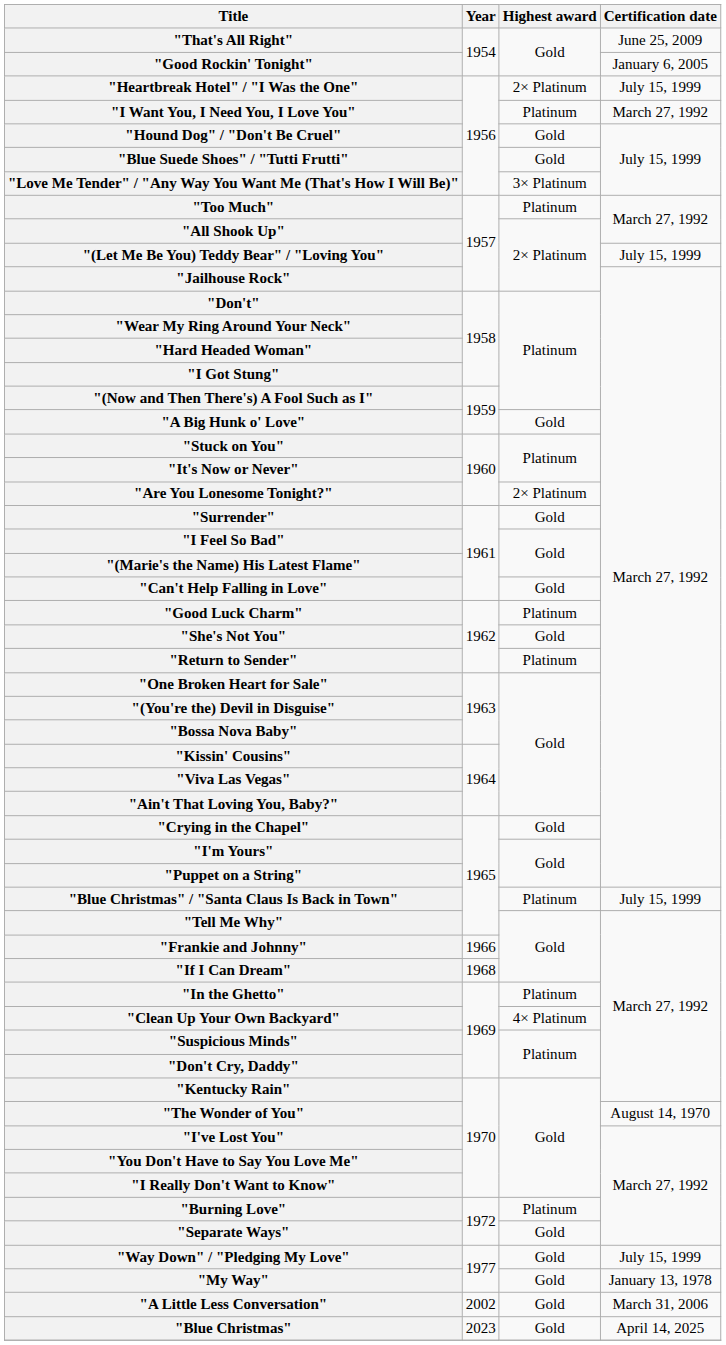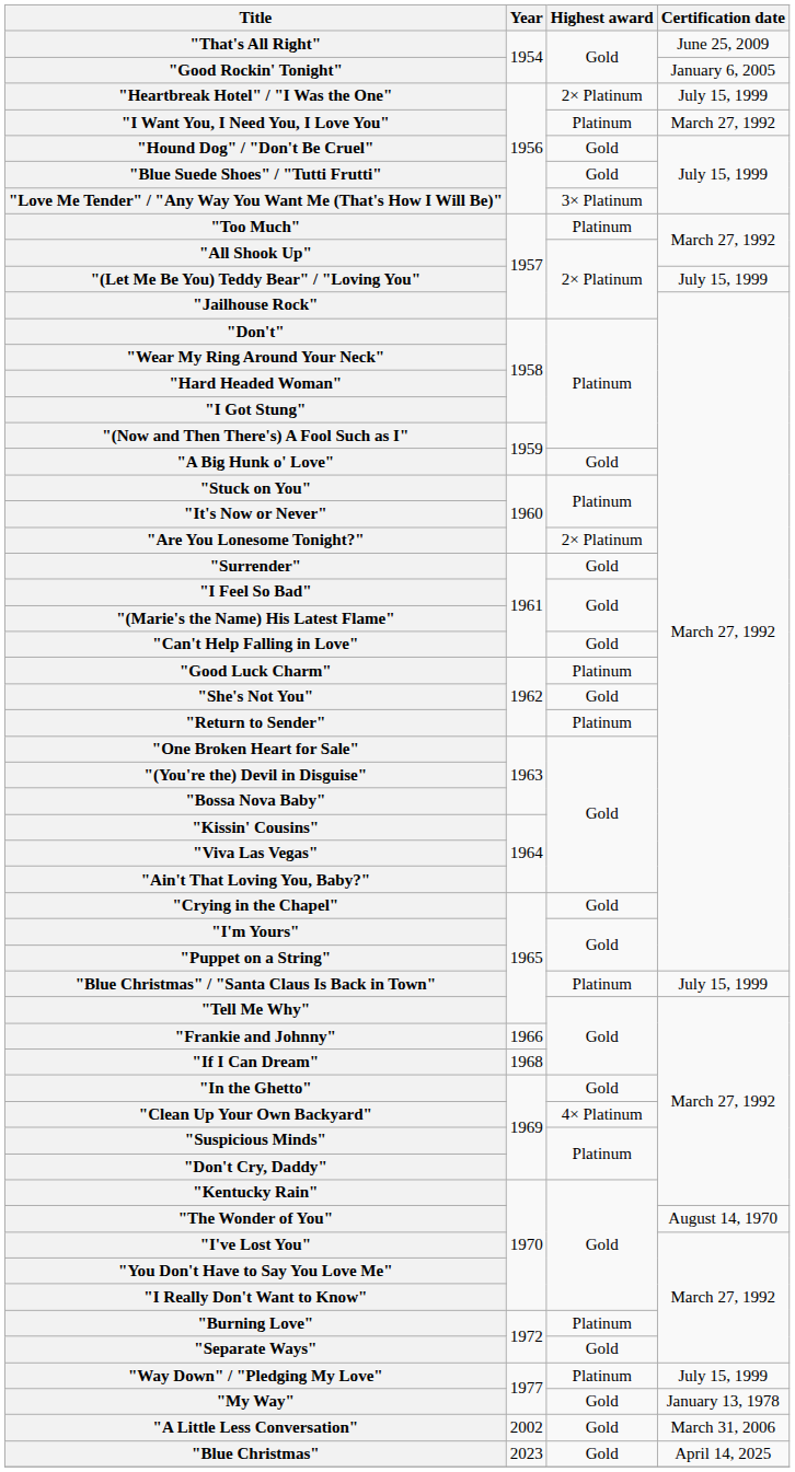"In the Ghetto" | Highest award: Platinum -> Gold
"Way Down" / "Pledging My Love" | Highest award: Gold -> Platinum
